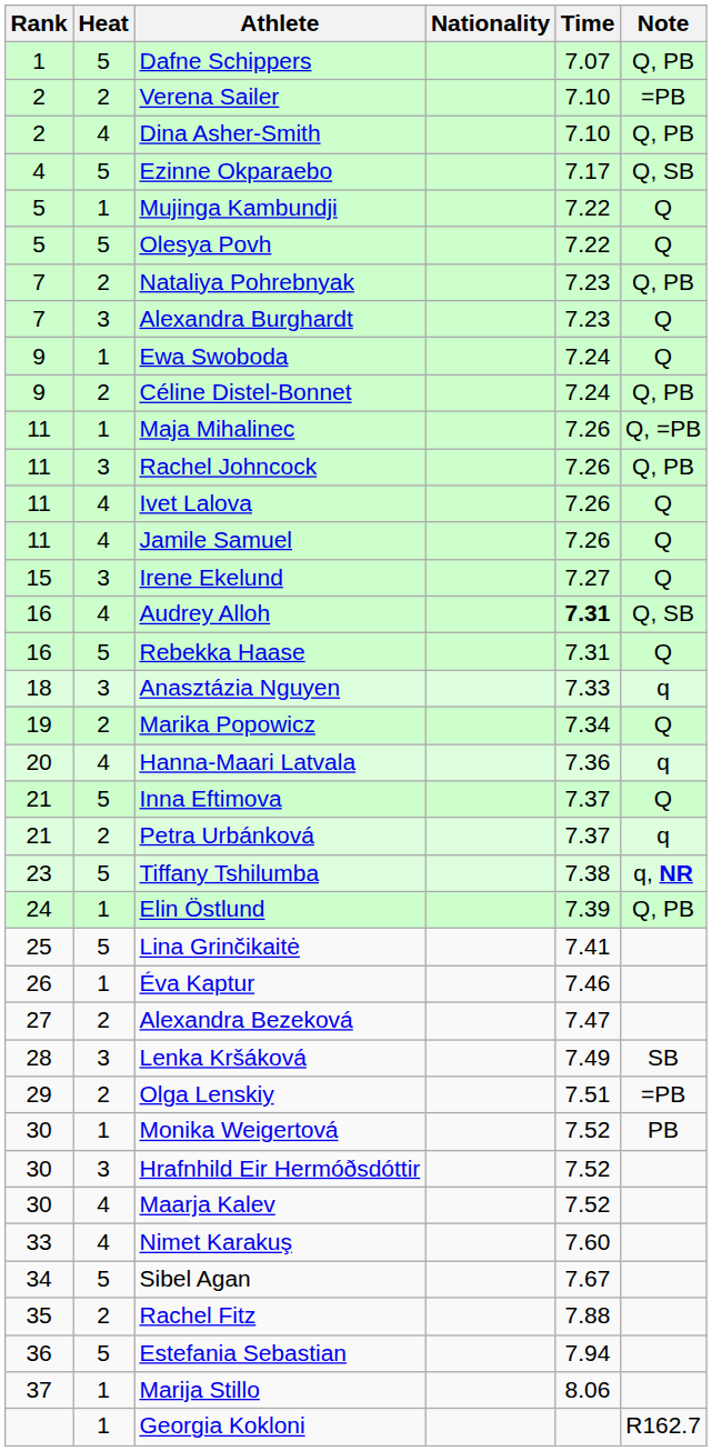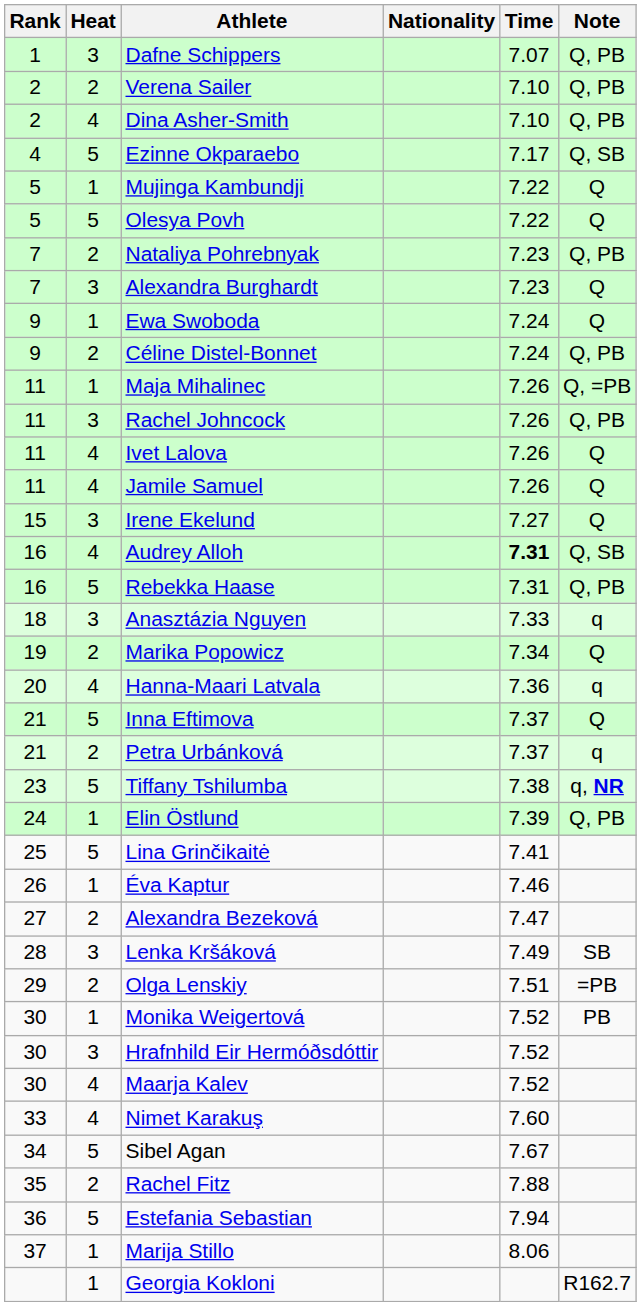Dafne Schippers | Heat: 5 -> 3
Verena Sailer | Note: =PB -> Q, PB
Rebekka Haase | Note: Q -> Q, PB
